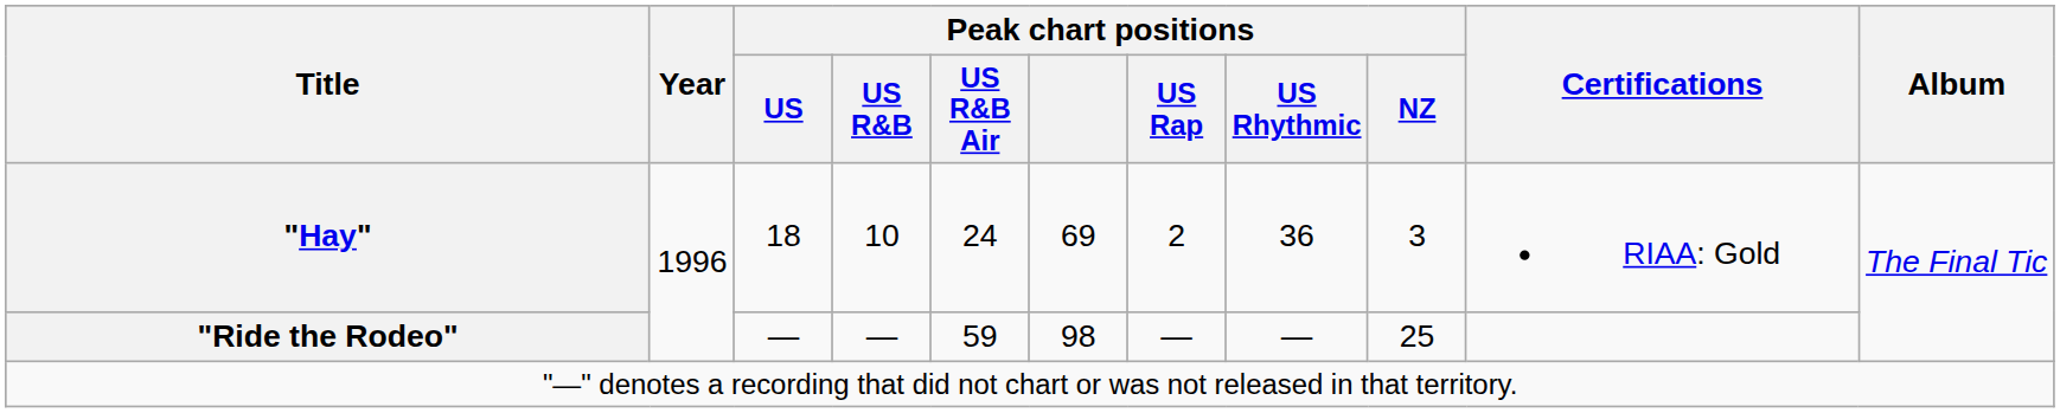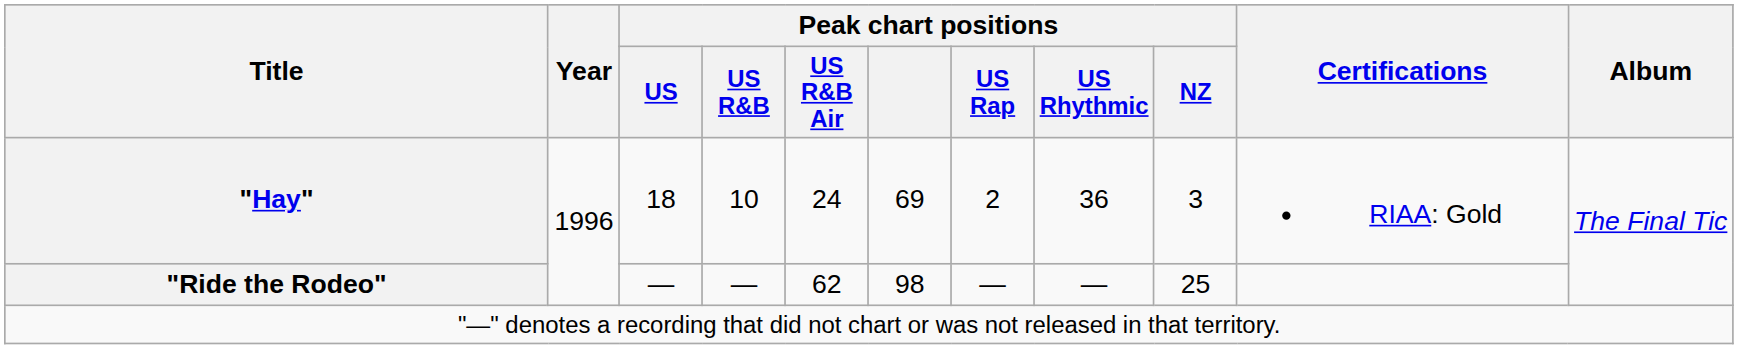"Ride the Rodeo" | Peak chart positions / US R&B Air: 59 -> 62
